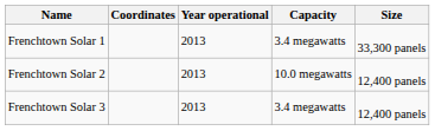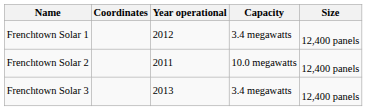Frenchtown Solar 1 | Year operational: 2013 -> 2012
Frenchtown Solar 1 | Size: 33,300 panels -> 12,400 panels
Frenchtown Solar 2 | Year operational: 2013 -> 2011
